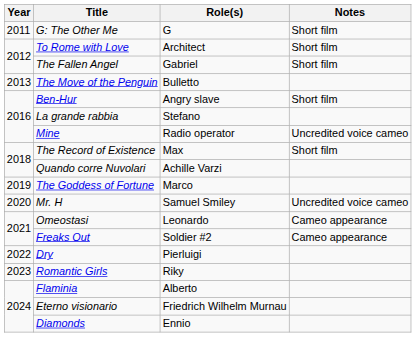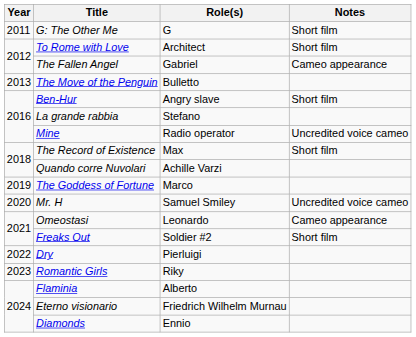The Fallen Angel | Notes: Short film -> Cameo appearance
Freaks Out | Notes: Cameo appearance -> Short film
